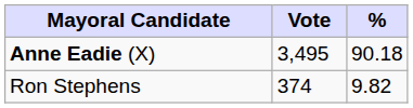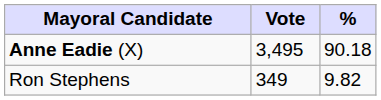Ron Stephens | Vote: 374 -> 349
